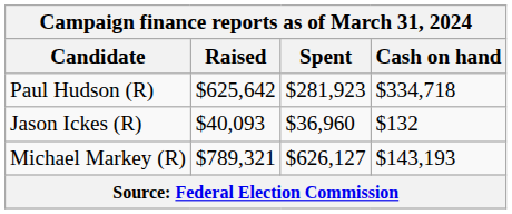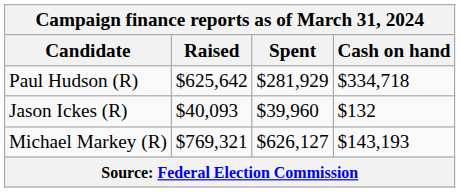Paul Hudson (R) | Spent: $281,923 -> $281,929
Jason Ickes (R) | Spent: $36,960 -> $39,960
Michael Markey (R) | Raised: $789,321 -> $769,321
